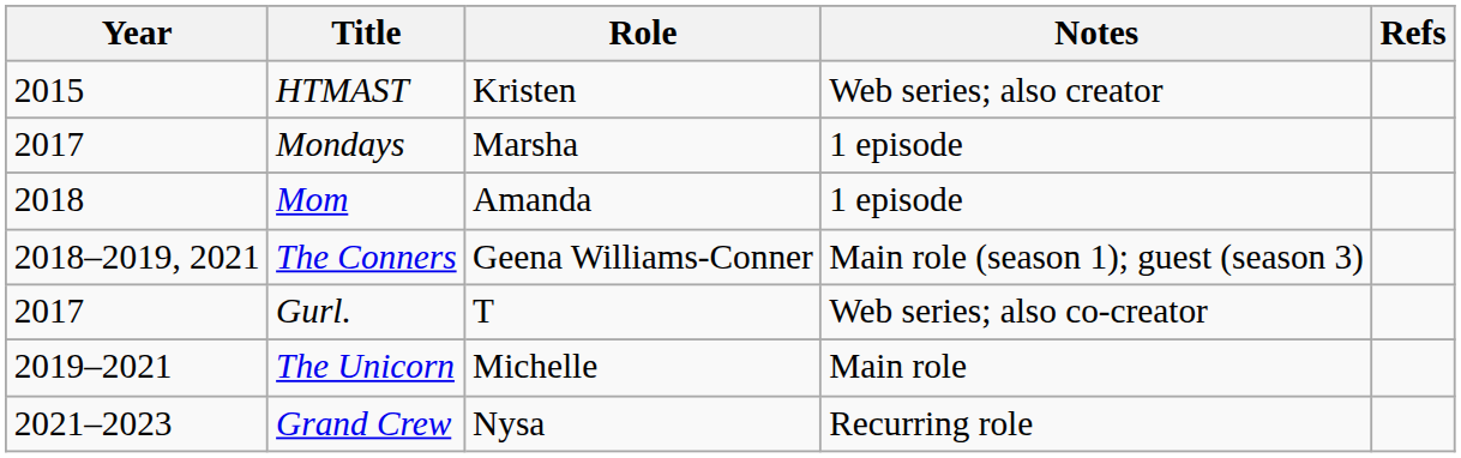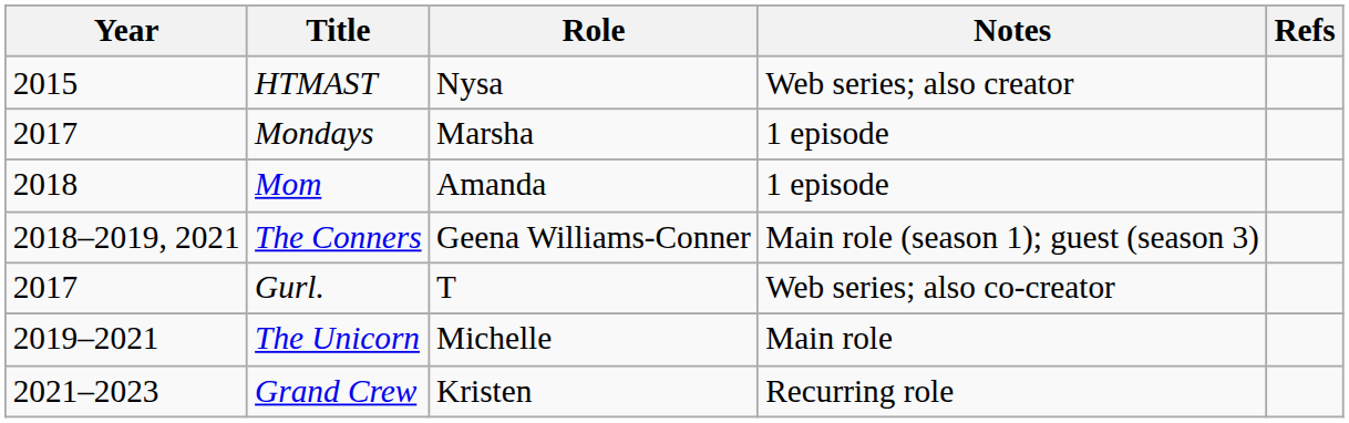HTMAST | Role: Kristen -> Nysa
Grand Crew | Role: Nysa -> Kristen
